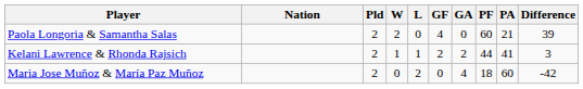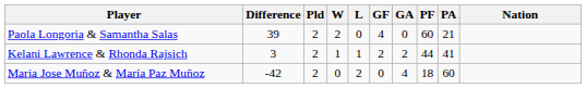columns swapped: Nation <-> Difference
